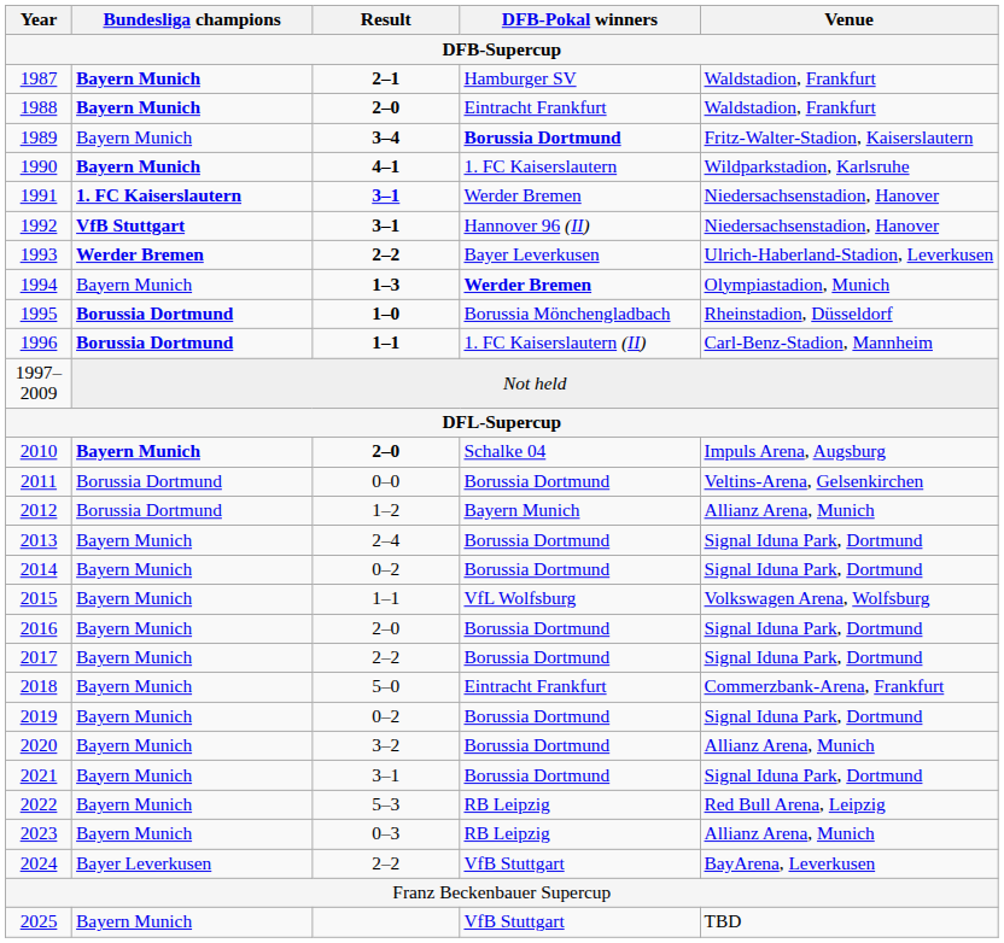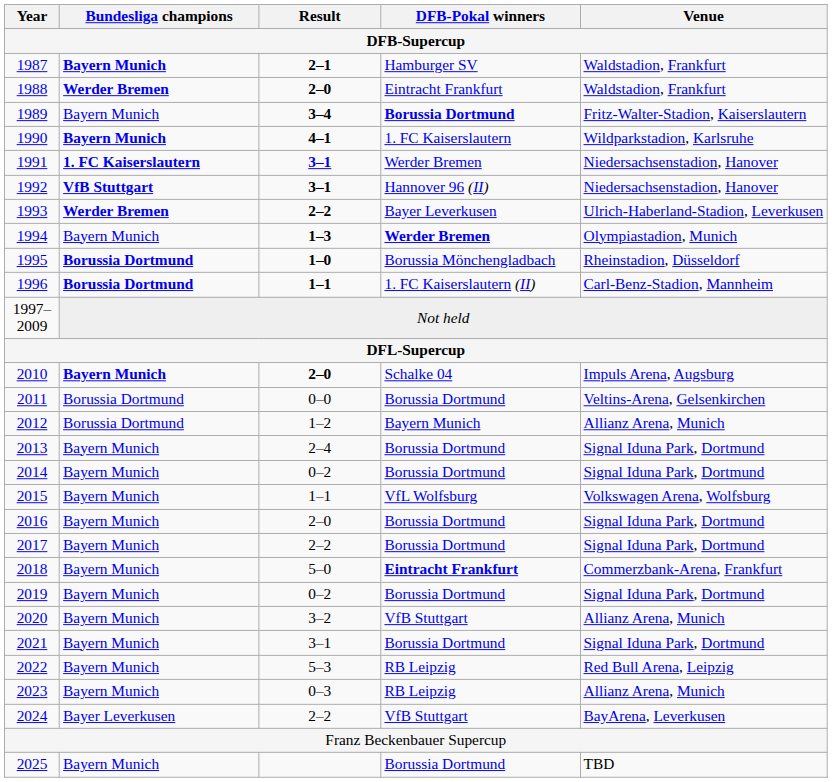1988 | Bundesliga champions: Bayern Munich -> Werder Bremen
2018 | DFB-Pokal winners: normal -> bold
2020 | DFB-Pokal winners: Borussia Dortmund -> VfB Stuttgart
2025 | DFB-Pokal winners: VfB Stuttgart -> Borussia Dortmund
